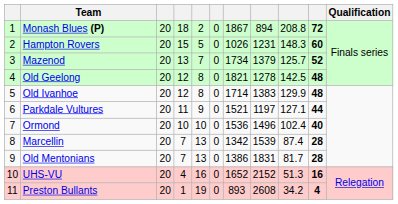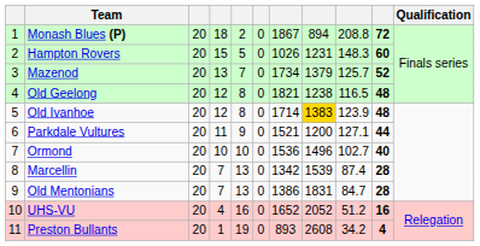Old Geelong | column 8: 1278 -> 1238
Old Geelong | column 9: 142.5 -> 116.5
Old Ivanhoe | column 8: no background -> gold background
Old Ivanhoe | column 9: 129.9 -> 123.9
Parkdale Vultures | column 8: 1197 -> 1200
Ormond | column 9: 102.4 -> 102.7
Old Mentonians | column 9: 81.7 -> 84.7
UHS-VU | column 8: 2152 -> 2052
UHS-VU | column 9: 51.3 -> 51.2
